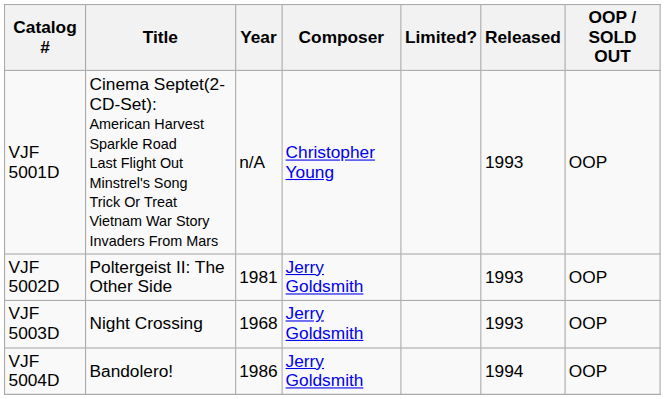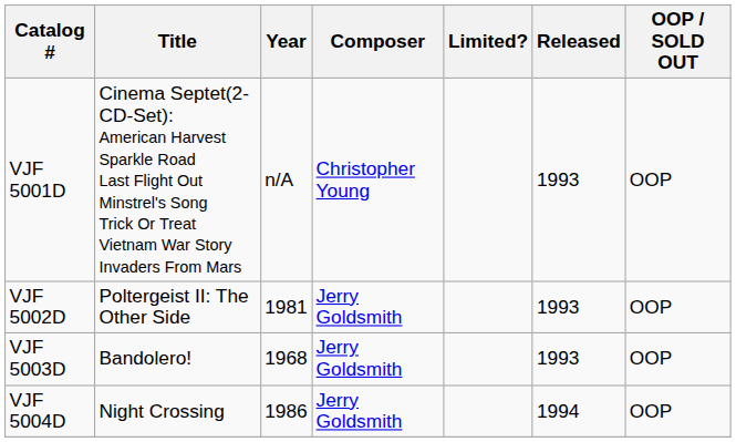VJF 5003D | Title: Night Crossing -> Bandolero!
VJF 5004D | Title: Bandolero! -> Night Crossing
